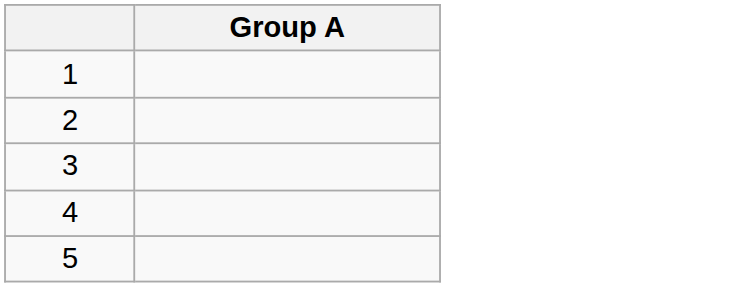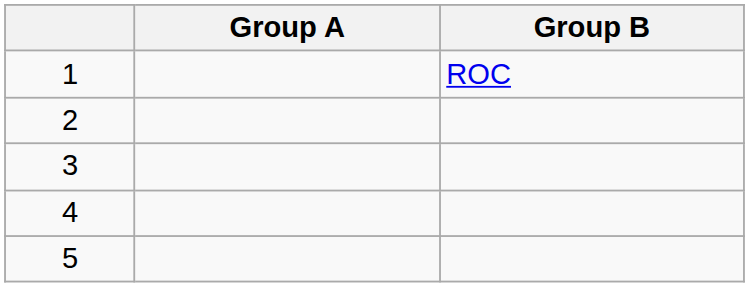+ column: Group B | ROC
